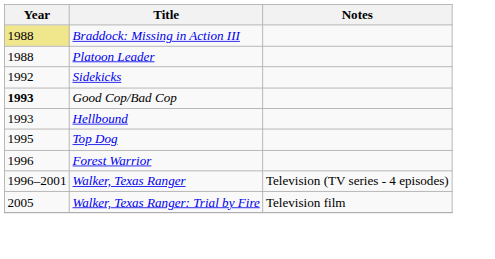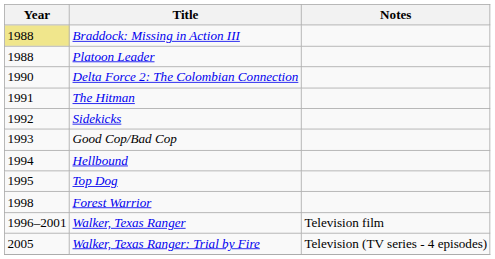+ row: 1990 | Delta Force 2: The Colombian Connection
+ row: 1991 | The Hitman
Good Cop/Bad Cop | Year: bold -> normal
Hellbound | Year: 1993 -> 1994
Forest Warrior | Year: 1996 -> 1998
Walker, Texas Ranger | Notes: Television (TV series - 4 episodes) -> Television film
Walker, Texas Ranger: Trial by Fire | Notes: Television film -> Television (TV series - 4 episodes)
